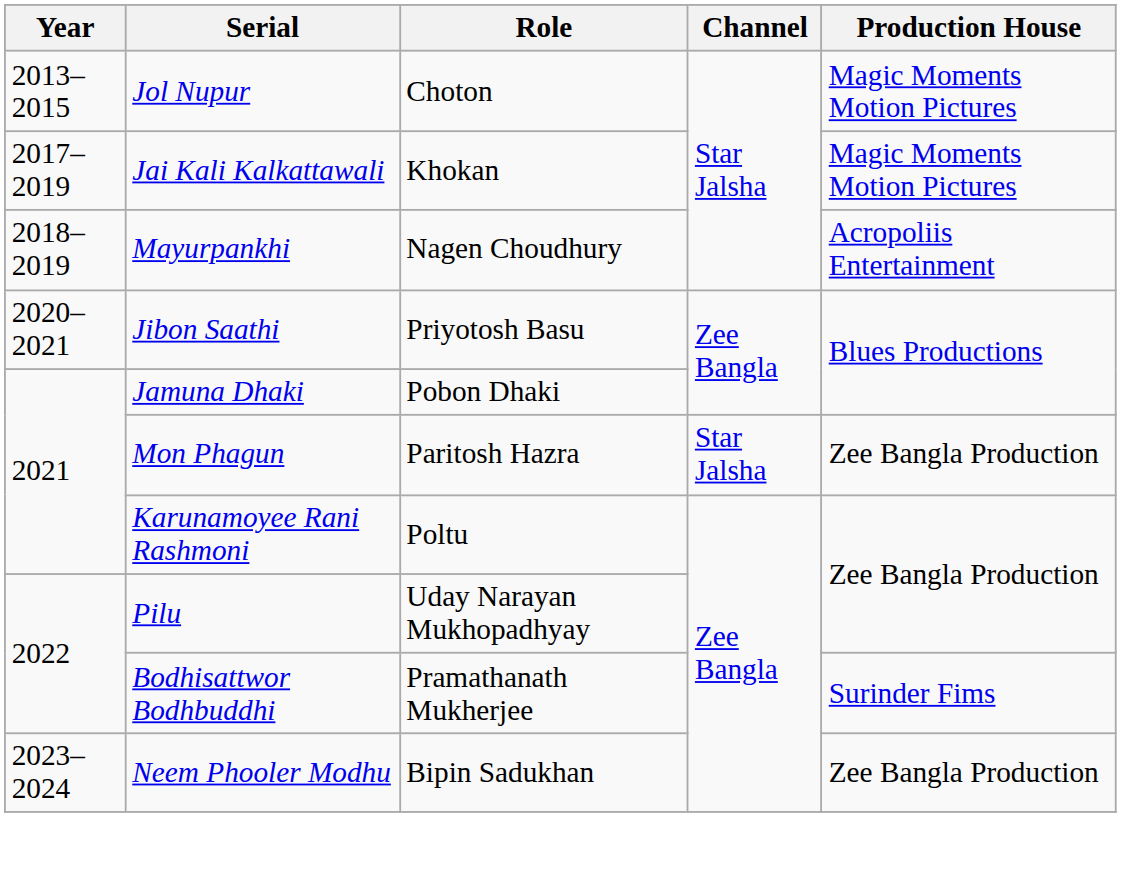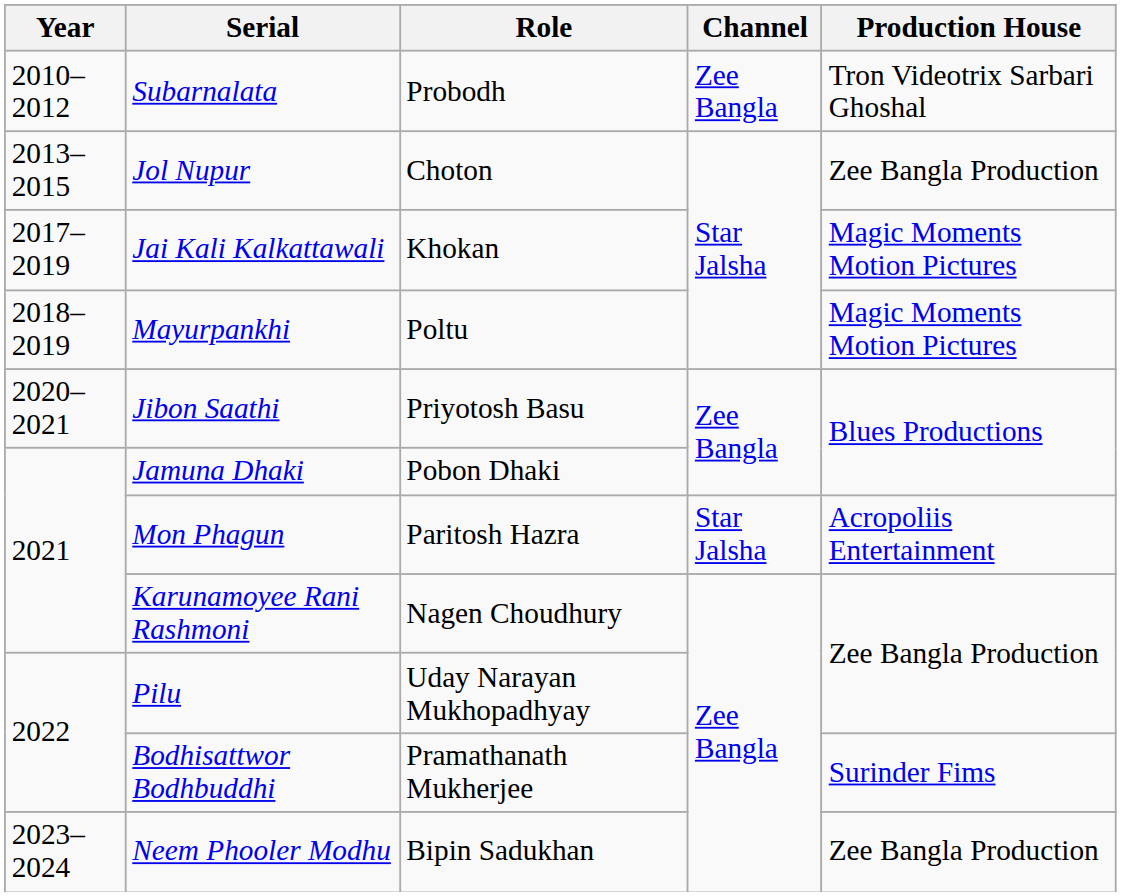+ row: 2010–2012 | Subarnalata | Probodh | Zee Bangla | Tron Videotrix Sarbari Ghoshal
Jol Nupur | Production House: Magic Moments Motion Pictures -> Zee Bangla Production
Mayurpankhi | Role: Nagen Choudhury -> Poltu
Mayurpankhi | Production House: Acropoliis Entertainment -> Magic Moments Motion Pictures
Mon Phagun | Production House: Zee Bangla Production -> Acropoliis Entertainment
Karunamoyee Rani Rashmoni | Role: Poltu -> Nagen Choudhury
